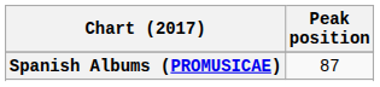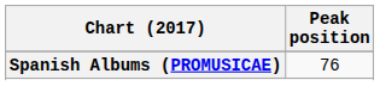Spanish Albums (PROMUSICAE) | Peak position: 87 -> 76
